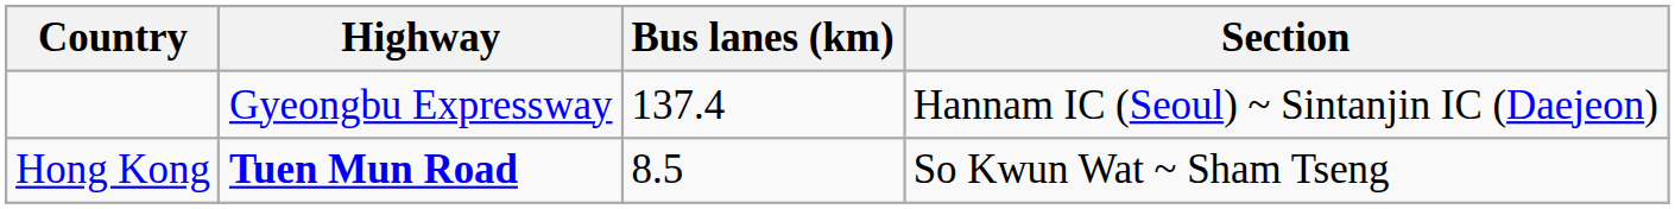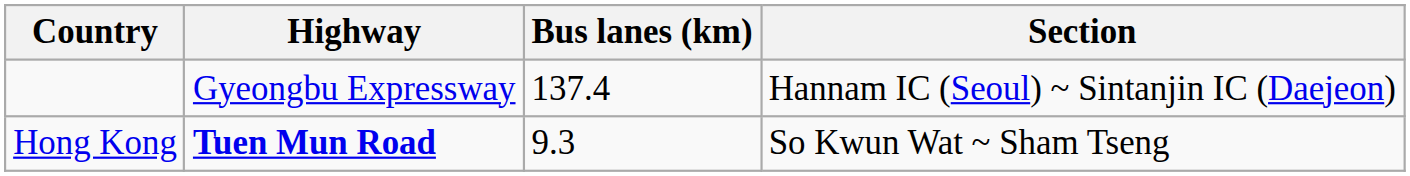Hong Kong | Bus lanes (km): 8.5 -> 9.3
